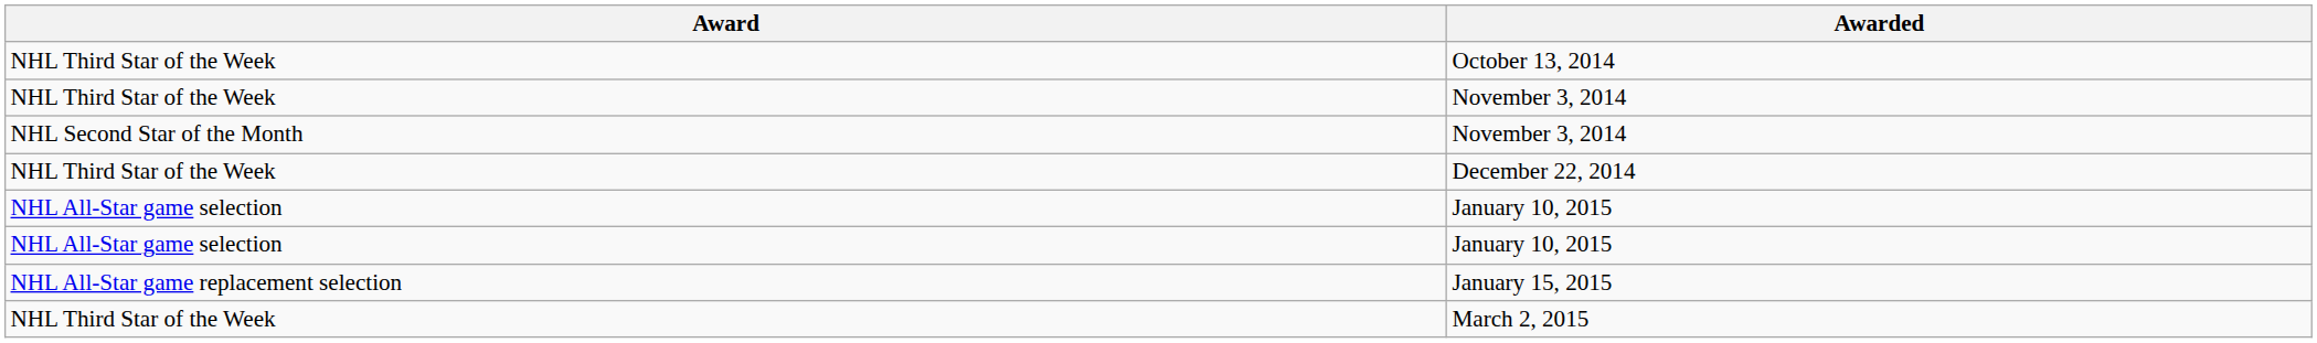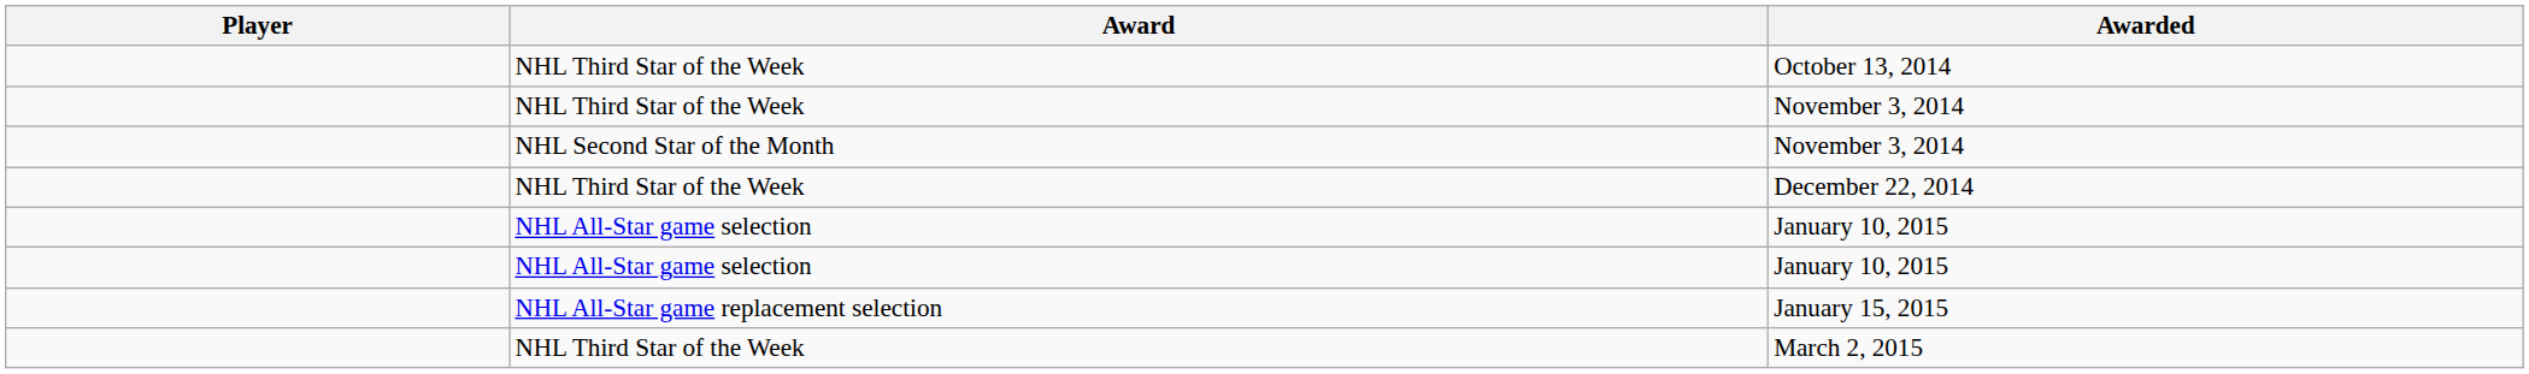+ column: Player
